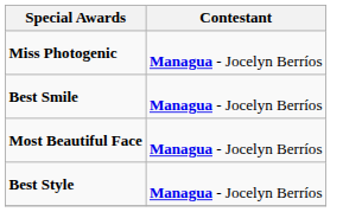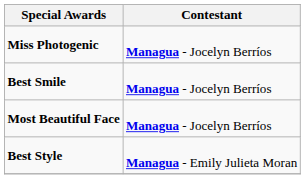Best Style | Contestant: Managua - Jocelyn Berríos -> Managua - Emily Julieta Moran
